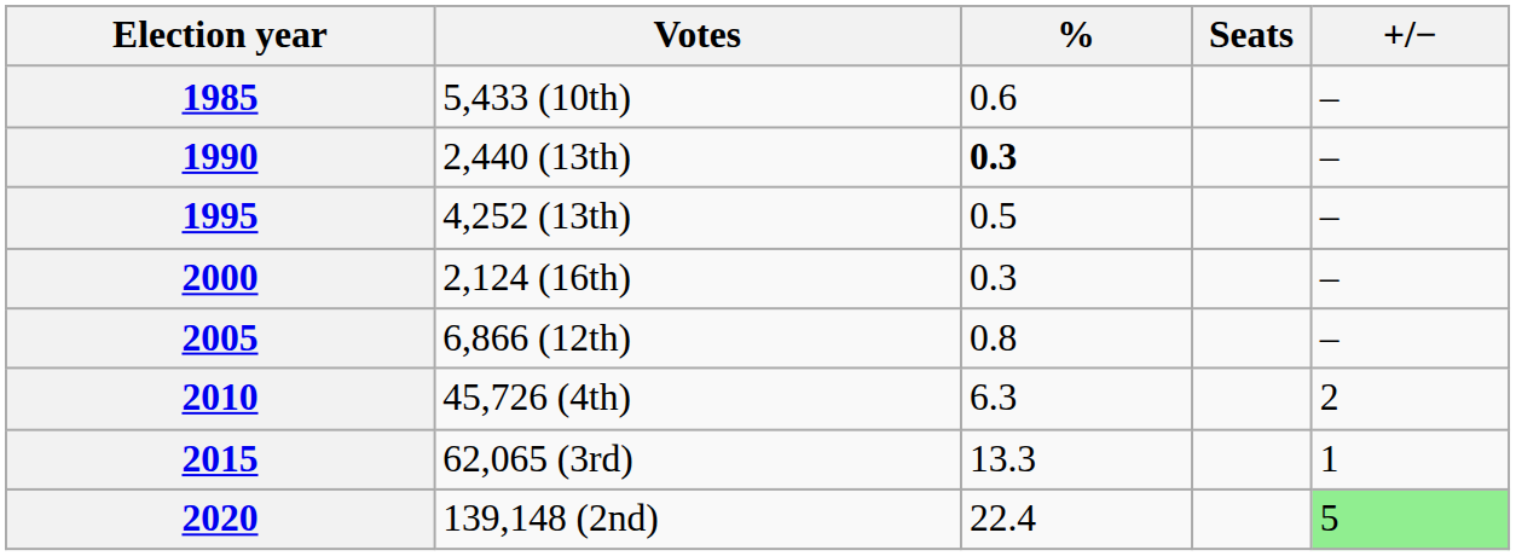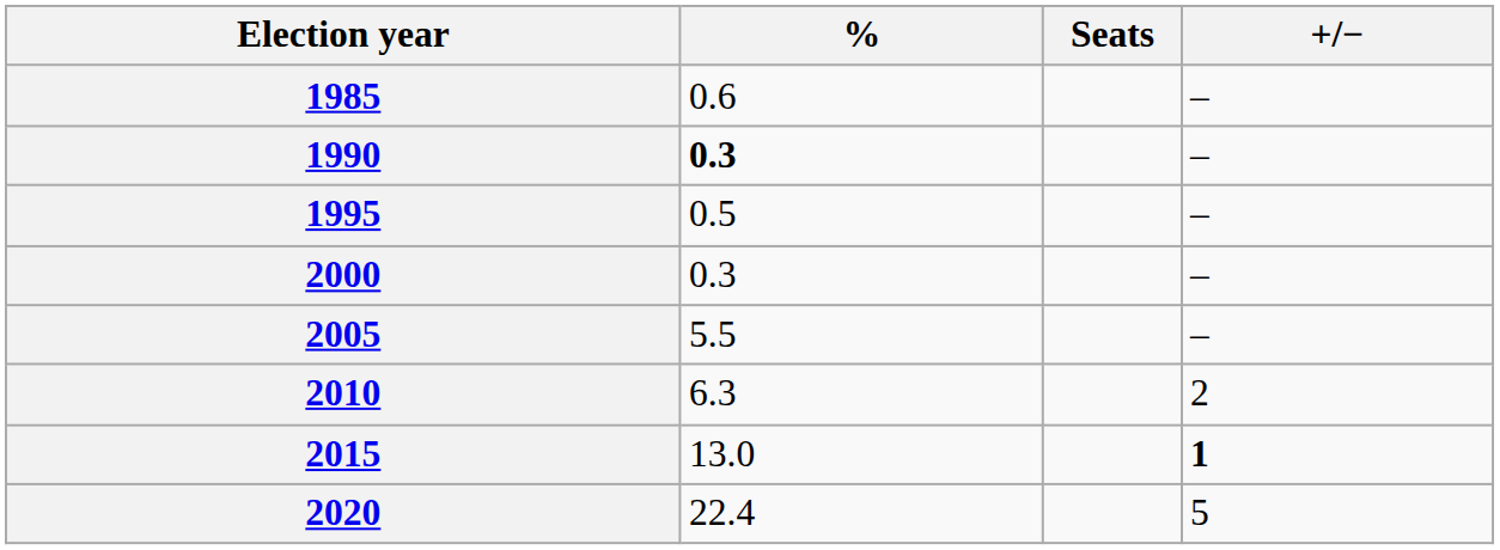- column: Votes | 5,433 (10th) | 2,440 (13th) | 4,252 (13th) | 2,124 (16th) | 6,866 (12th) | 45,726 (4th) | 62,065 (3rd) | 139,148 (2nd)
2005 | %: 0.8 -> 5.5
2015 | %: 13.3 -> 13.0
2015 | +/−: normal -> bold
2020 | +/−: lightgreen background -> no background
